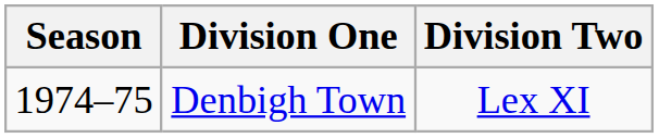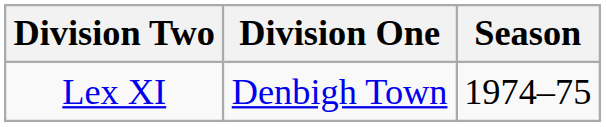columns swapped: Season <-> Division Two
